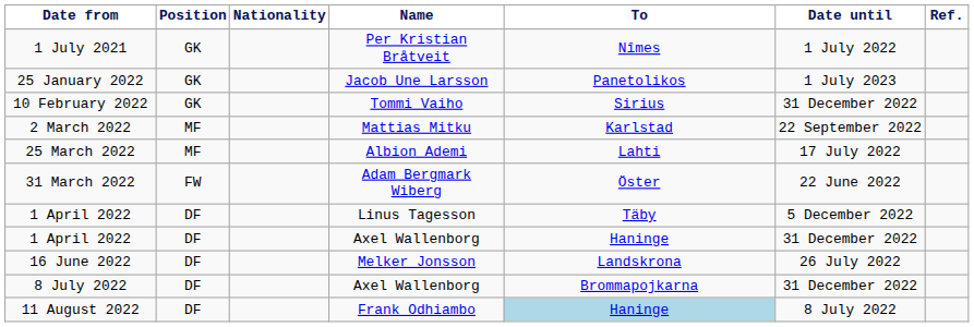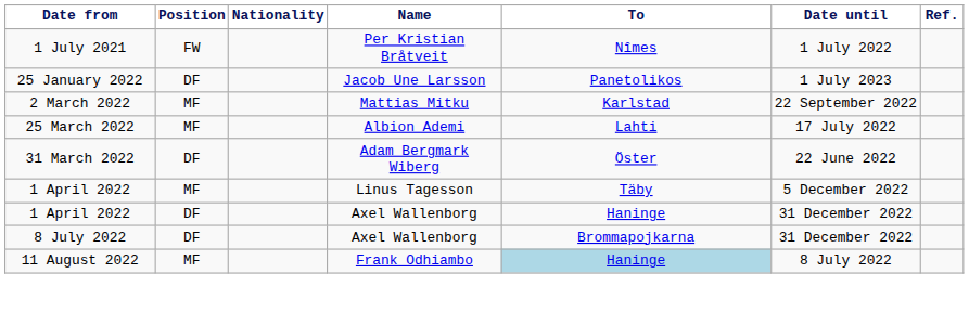1 July 2021 | Position: GK -> FW
25 January 2022 | Position: GK -> DF
- row: 10 February 2022 | GK | Tommi Vaiho | Sirius | 31 December 2022
31 March 2022 | Position: FW -> DF
1 April 2022 / Linus Tagesson | Position: DF -> MF
- row: 16 June 2022 | DF | Melker Jonsson | Landskrona | 26 July 2022
11 August 2022 | Position: DF -> MF
